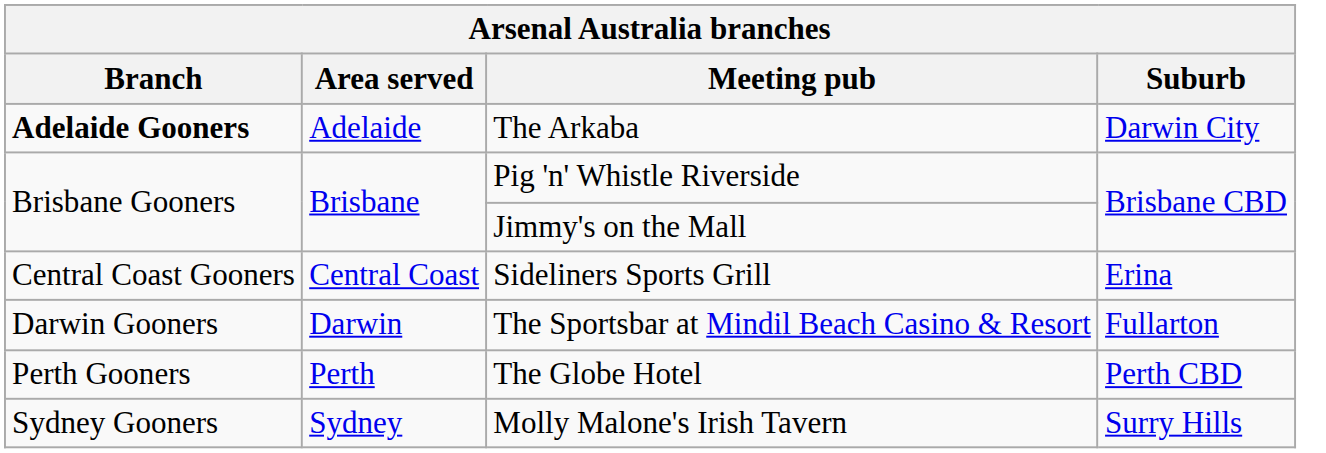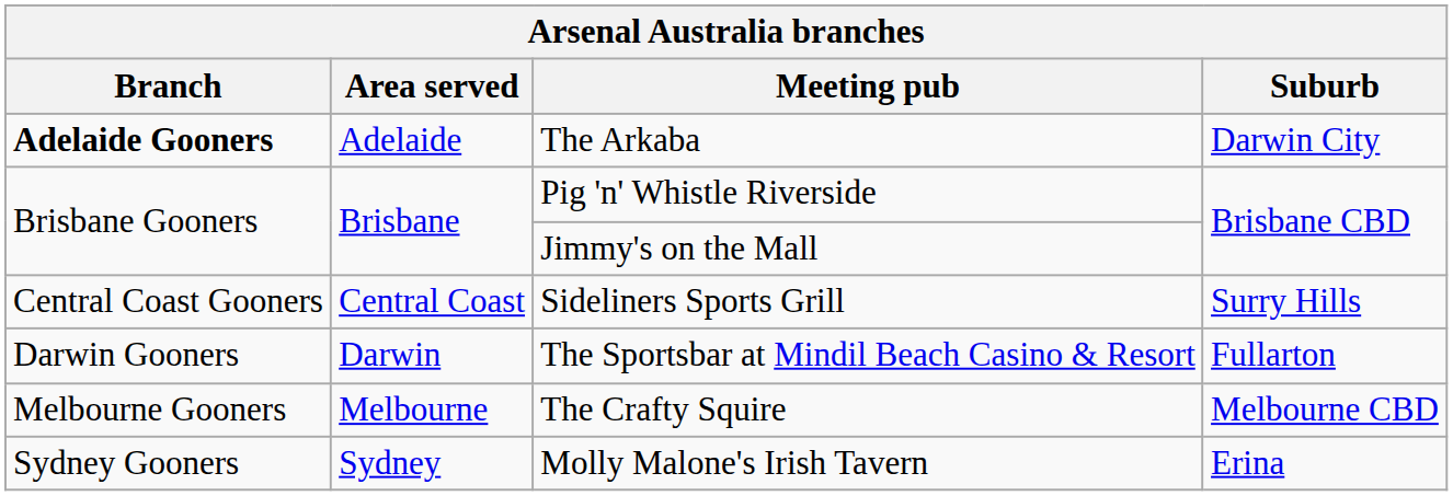Sideliners Sports Grill | Suburb: Erina -> Surry Hills
+ row: Melbourne Gooners | Melbourne | The Crafty Squire | Melbourne CBD
- row: Perth Gooners | Perth | The Globe Hotel | Perth CBD
Molly Malone's Irish Tavern | Suburb: Surry Hills -> Erina
